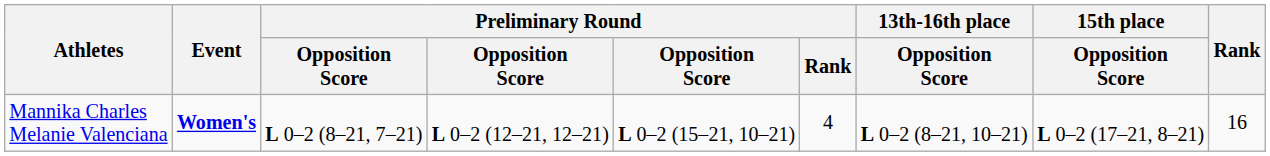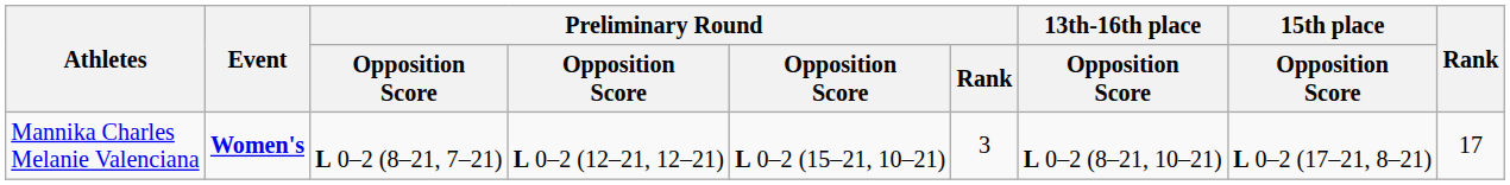Mannika Charles Melanie Valenciana | Preliminary Round / Rank: 4 -> 3
Mannika Charles Melanie Valenciana | Rank: 16 -> 17
